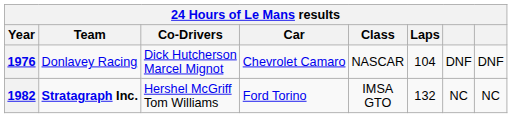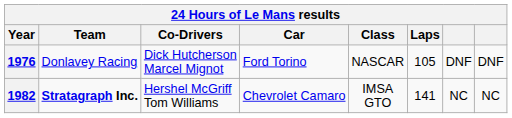1976 | Car: Chevrolet Camaro -> Ford Torino
1976 | Laps: 104 -> 105
1982 | Car: Ford Torino -> Chevrolet Camaro
1982 | Laps: 132 -> 141
